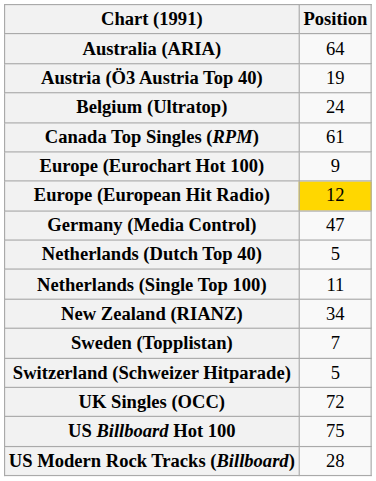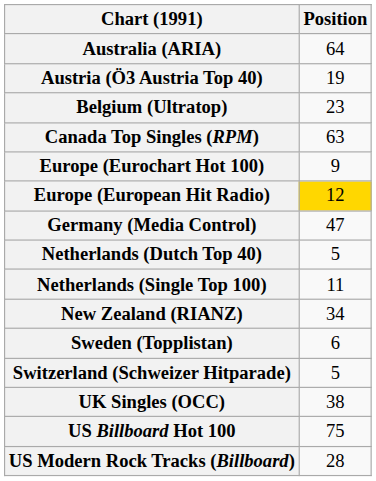Belgium (Ultratop) | Position: 24 -> 23
Canada Top Singles (RPM) | Position: 61 -> 63
Sweden (Topplistan) | Position: 7 -> 6
UK Singles (OCC) | Position: 72 -> 38
